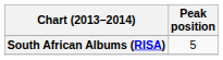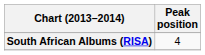South African Albums (RISA) | Peak position: 5 -> 4
